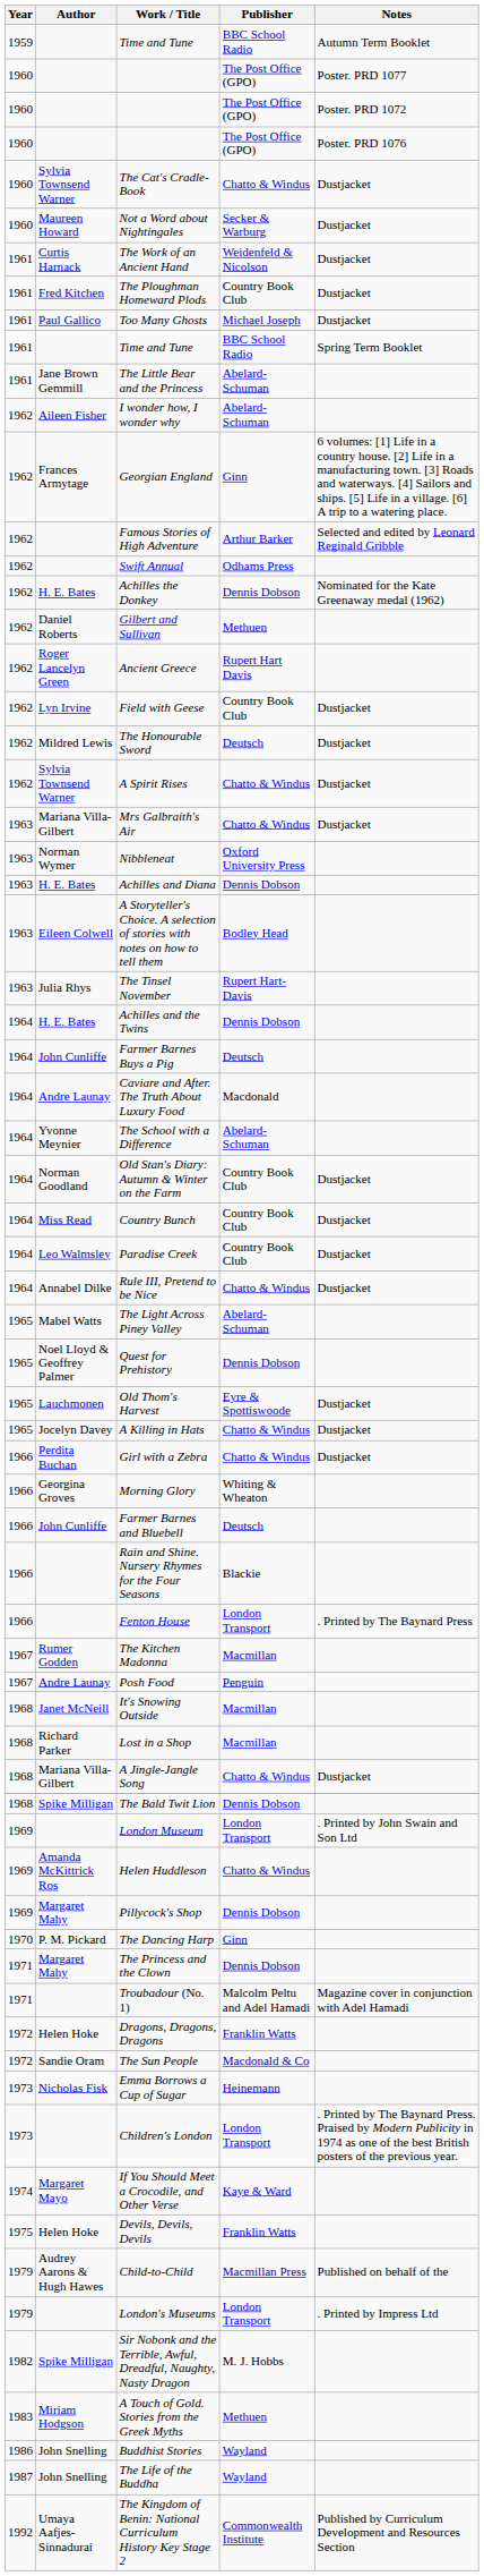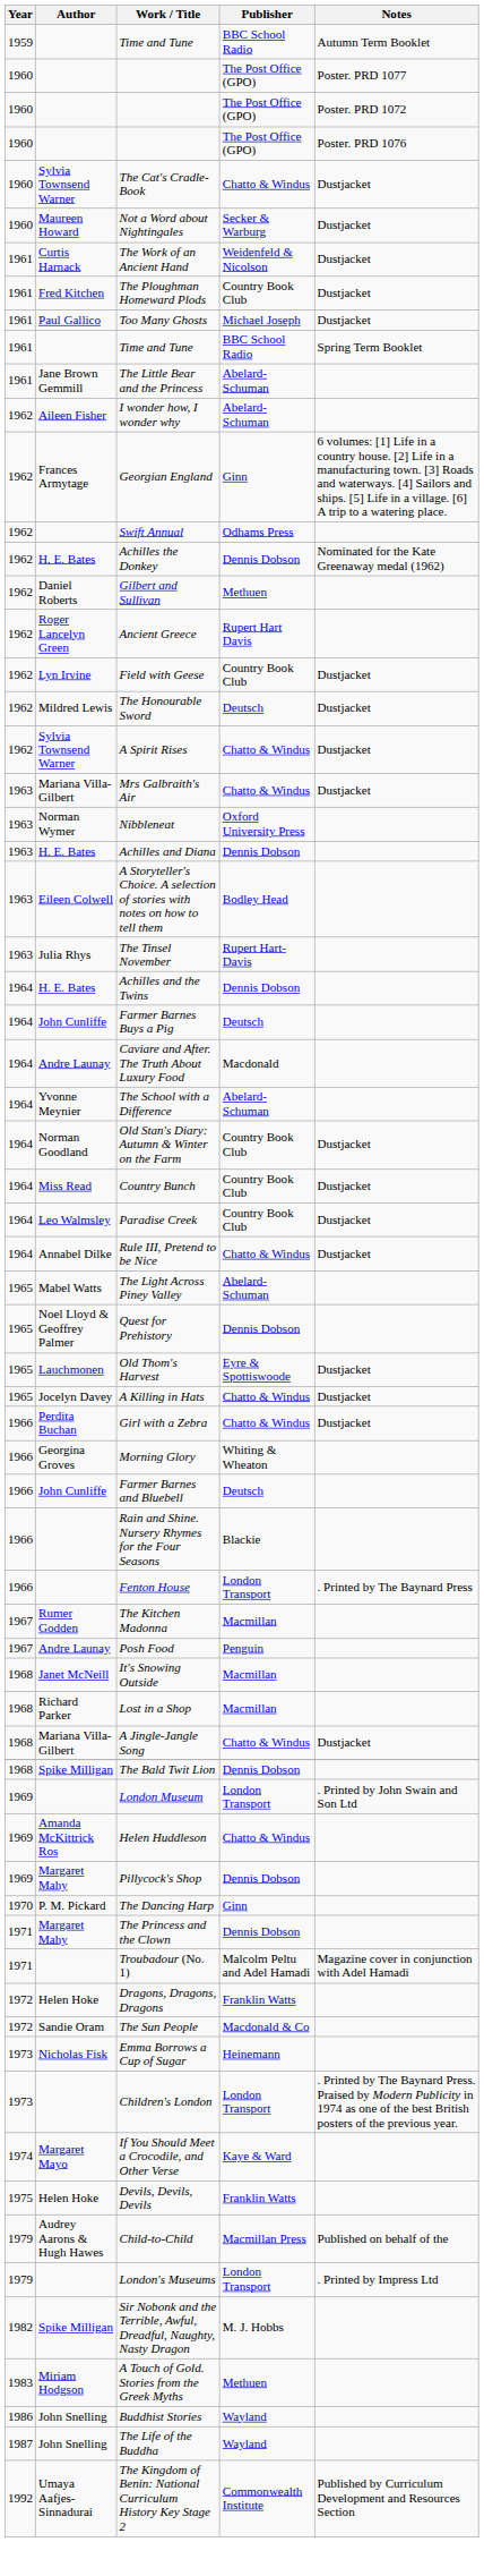- row: 1962 | Famous Stories of High Adventure | Arthur Barker | Selected and edited by Leonard Reginald Gribble
